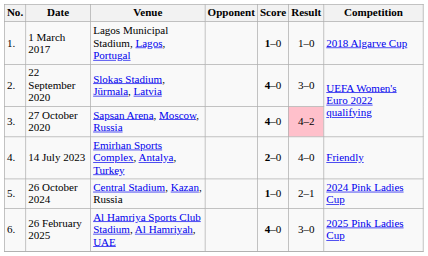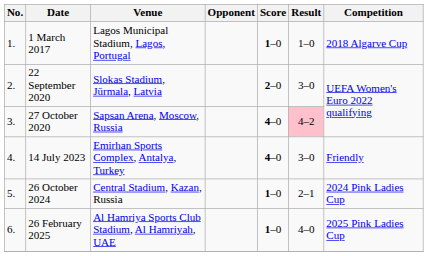22 September 2020 | Score: 4–0 -> 2–0
14 July 2023 | Score: 2–0 -> 4–0
14 July 2023 | Result: 4–0 -> 3–0
26 February 2025 | Score: 4–0 -> 1–0
26 February 2025 | Result: 3–0 -> 4–0
